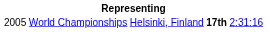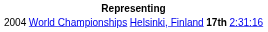World Championships | column 1: 2005 -> 2004
